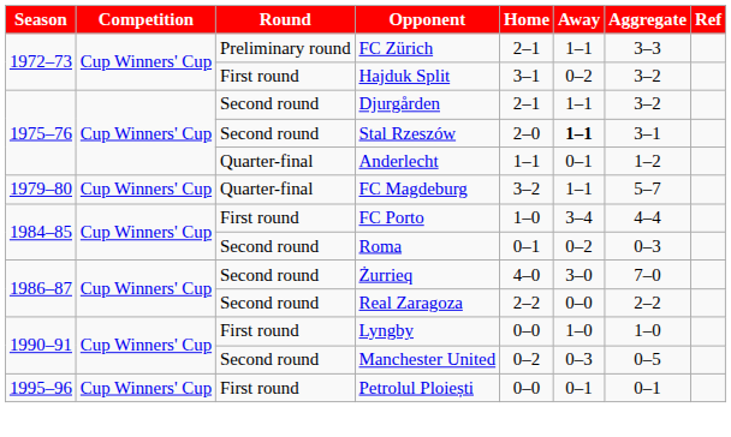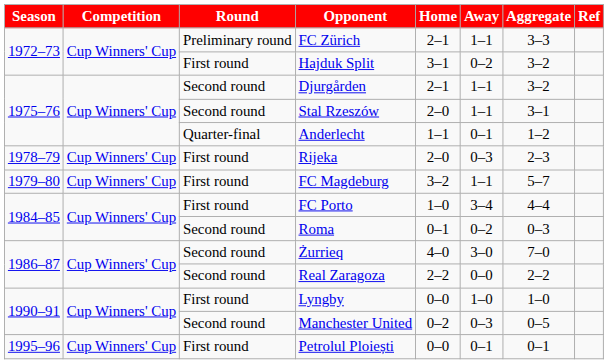Stal Rzeszów | Away: bold -> normal
+ row: 1978–79 | Cup Winners' Cup | First round | Rijeka | 2–0 | 0–3 | 2–3
FC Magdeburg | Round: Quarter-final -> First round
